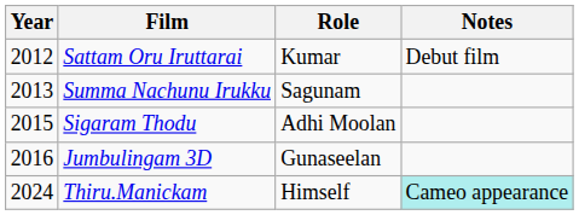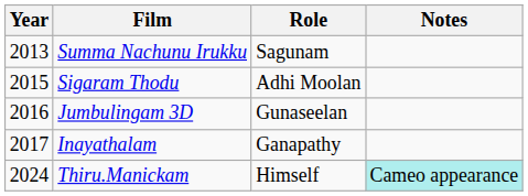- row: 2012 | Sattam Oru Iruttarai | Kumar | Debut film
+ row: 2017 | Inayathalam | Ganapathy
